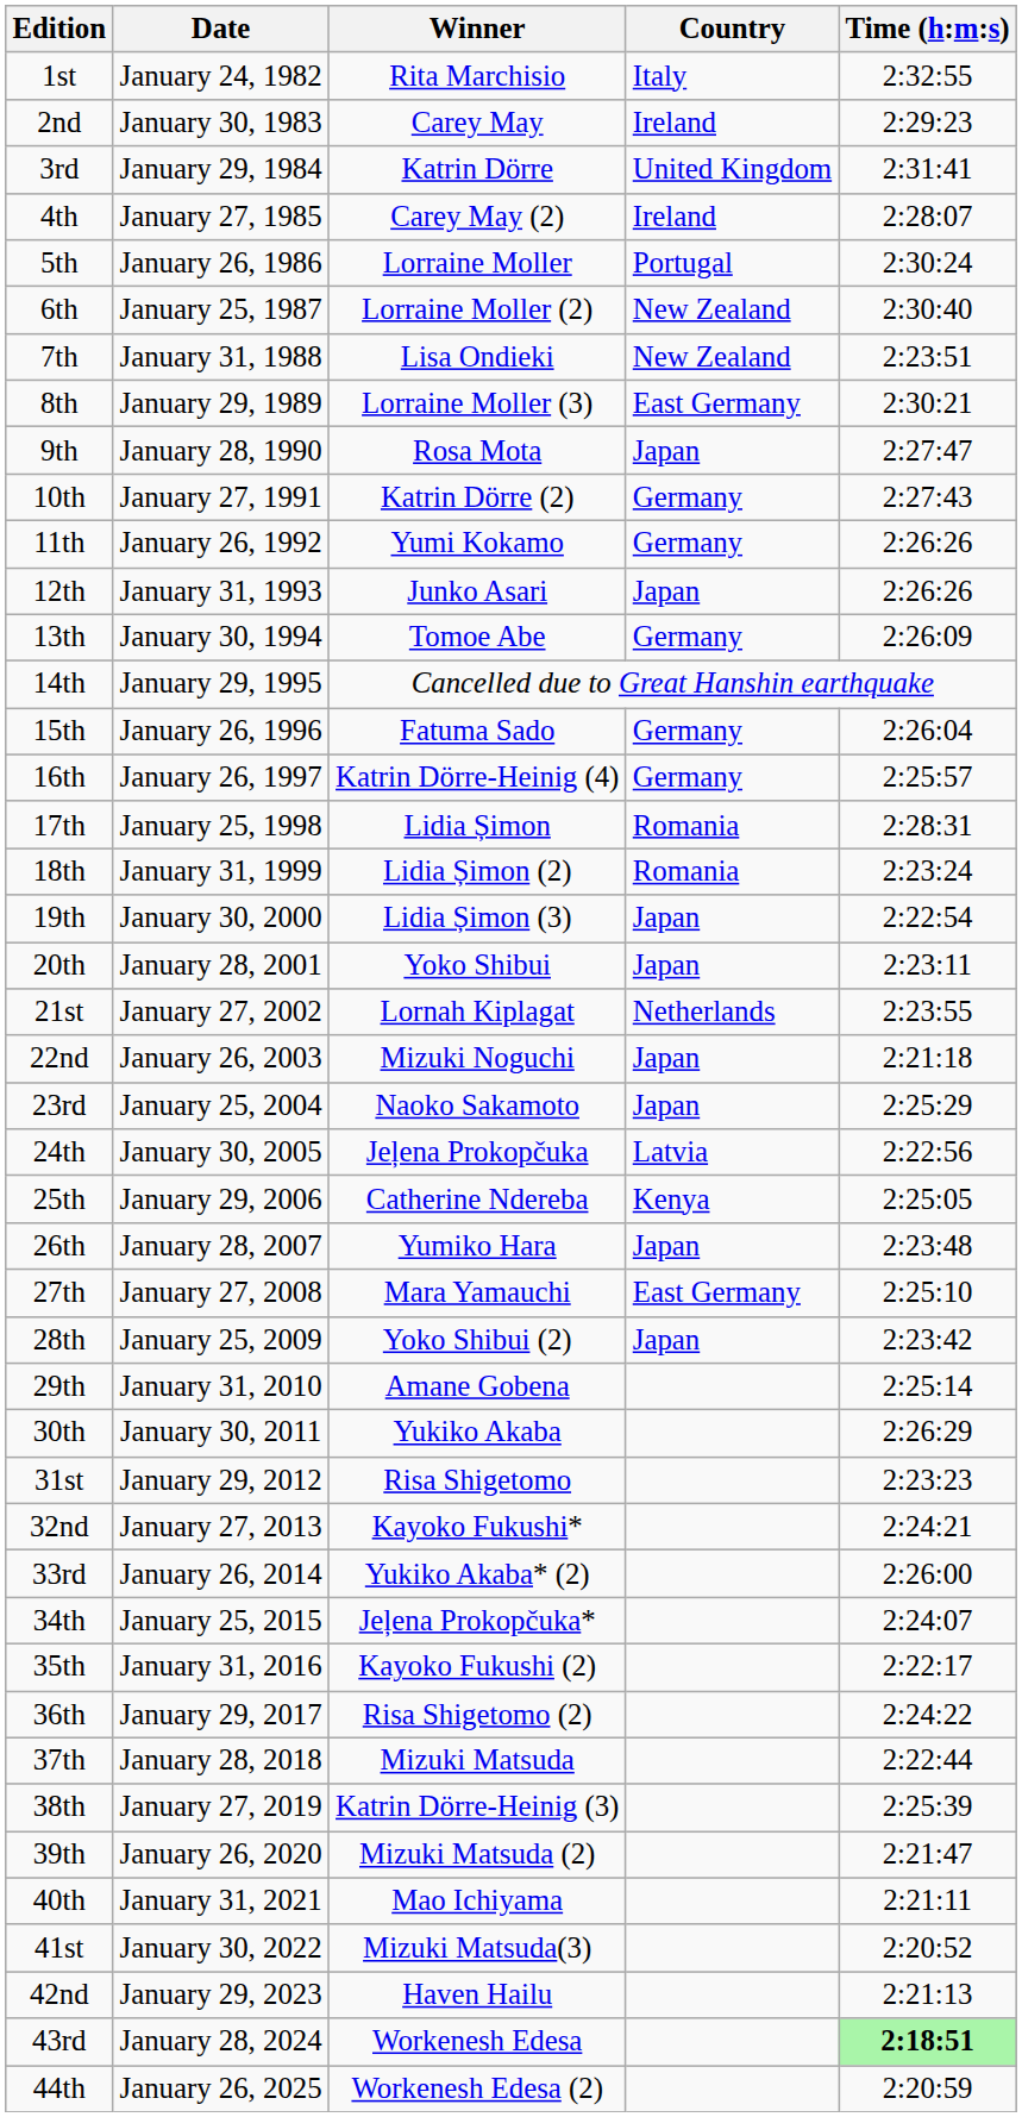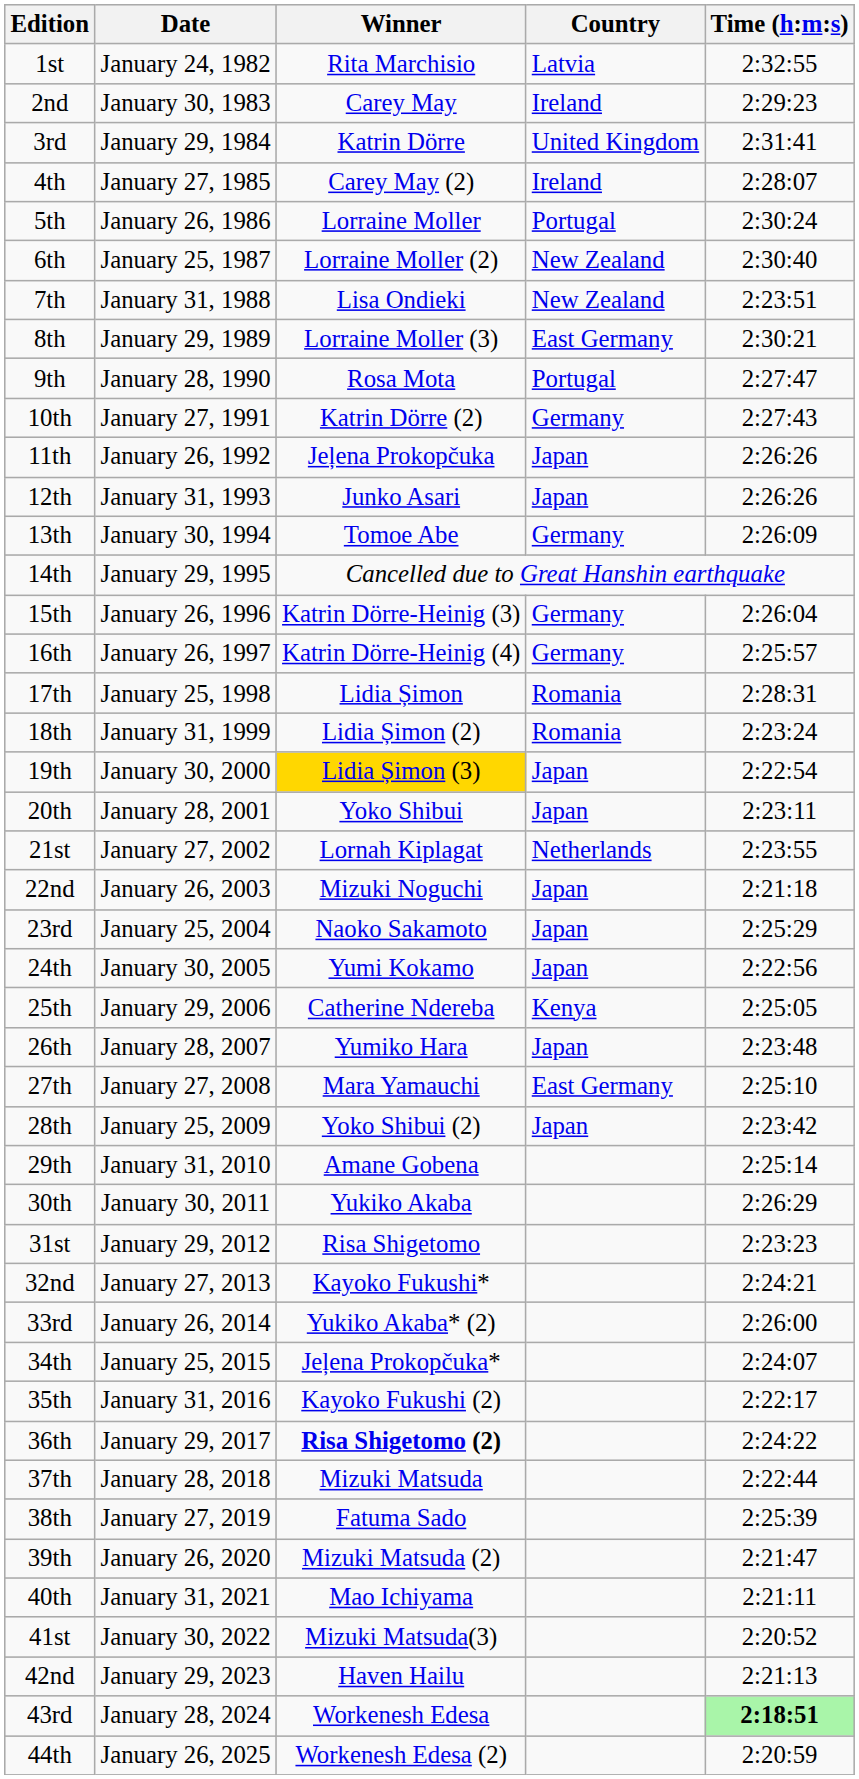1st | Country: Italy -> Latvia
9th | Country: Japan -> Portugal
11th | Winner: Yumi Kokamo -> Jeļena Prokopčuka
11th | Country: Germany -> Japan
15th | Winner: Fatuma Sado -> Katrin Dörre-Heinig (3)
19th | Winner: no background -> gold background
24th | Winner: Jeļena Prokopčuka -> Yumi Kokamo
24th | Country: Latvia -> Japan
36th | Winner: normal -> bold
38th | Winner: Katrin Dörre-Heinig (3) -> Fatuma Sado
